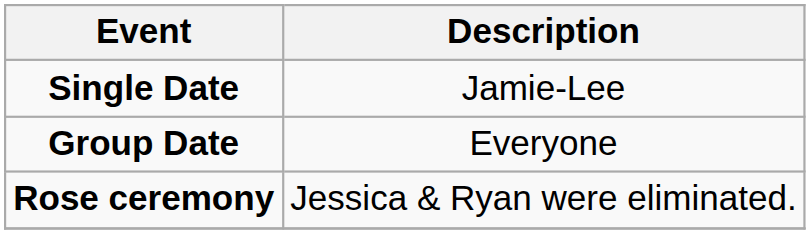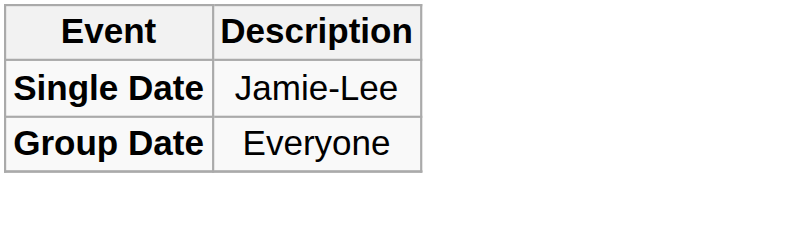- row: Rose ceremony | Jessica & Ryan were eliminated.
